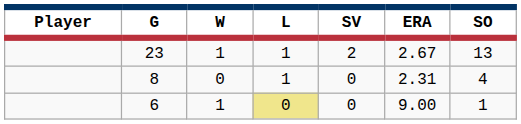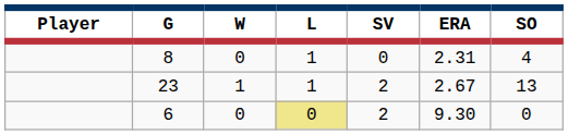rows swapped: 23 <-> 8
6 | W: 1 -> 0
6 | SV: 0 -> 2
6 | ERA: 9.00 -> 9.30
6 | SO: 1 -> 0
